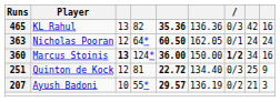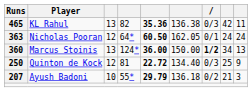KL Rahul | column 6: 136.36 -> 136.38
KL Rahul | column 9: 16 -> 11
Marcus Stoinis | column 3: bold -> normal
Marcus Stoinis | column 9: 16 -> 13
Quinton de Kock | Runs: 251 -> 250
Ayush Badoni | column 5: 29.57 -> 29.79
Ayush Badoni | column 6: 136.19 -> 136.18
